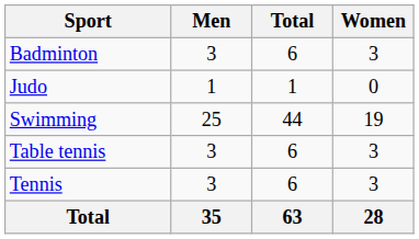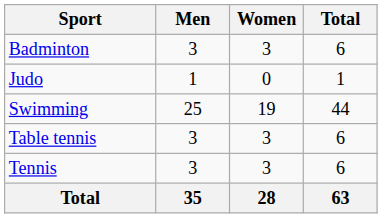columns swapped: Women <-> Total
